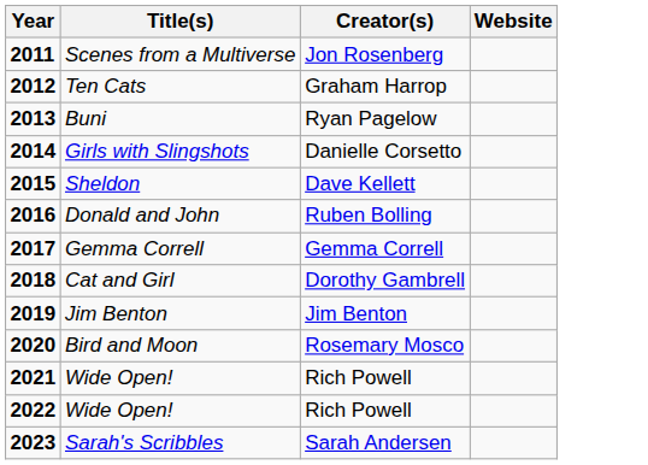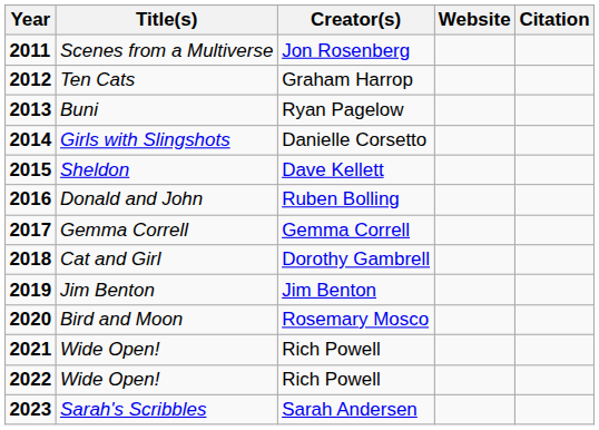+ column: Citation
